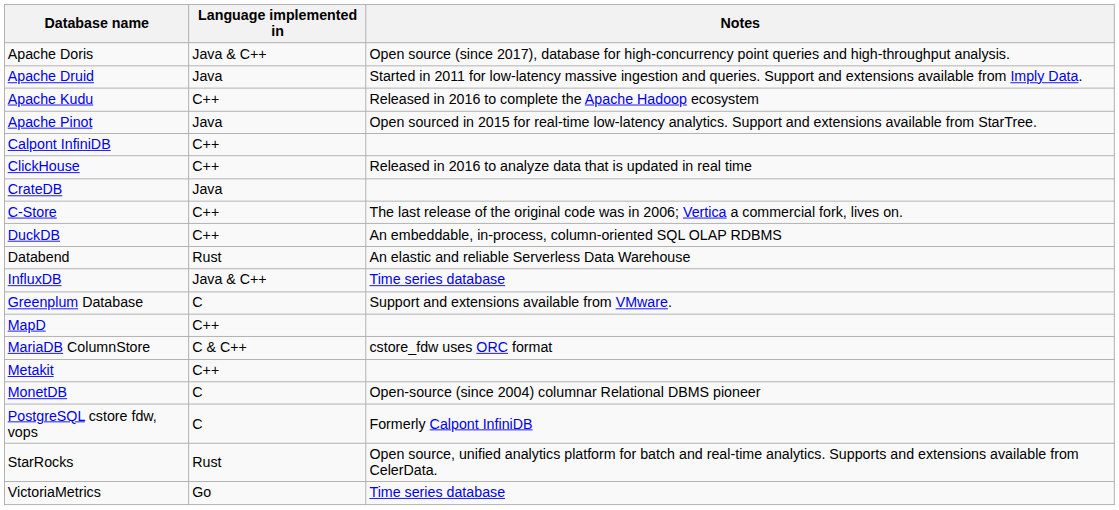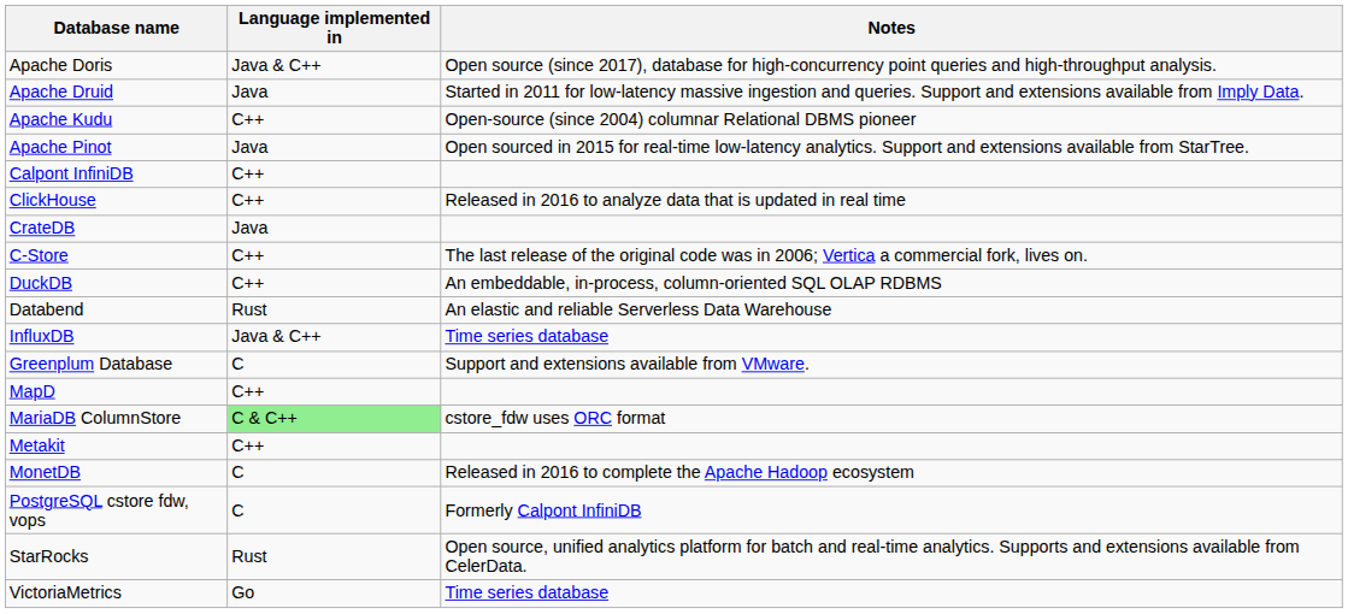Apache Kudu | Notes: Released in 2016 to complete the Apache Hadoop ecosystem -> Open-source (since 2004) columnar Relational DBMS pioneer
MariaDB ColumnStore | Language implemented in: no background -> lightgreen background
MonetDB | Notes: Open-source (since 2004) columnar Relational DBMS pioneer -> Released in 2016 to complete the Apache Hadoop ecosystem
